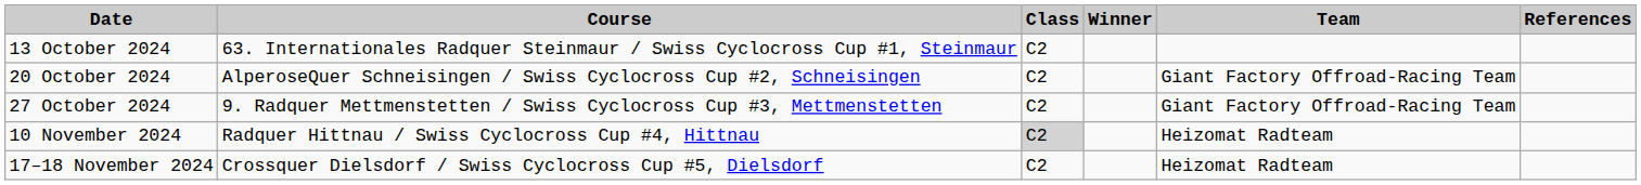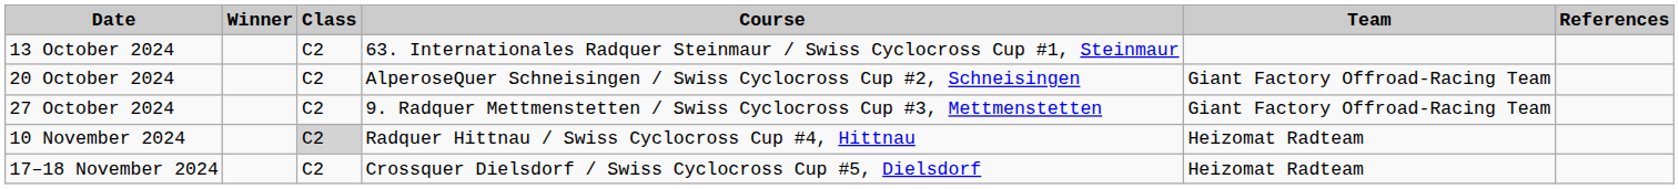columns swapped: Course <-> Winner
